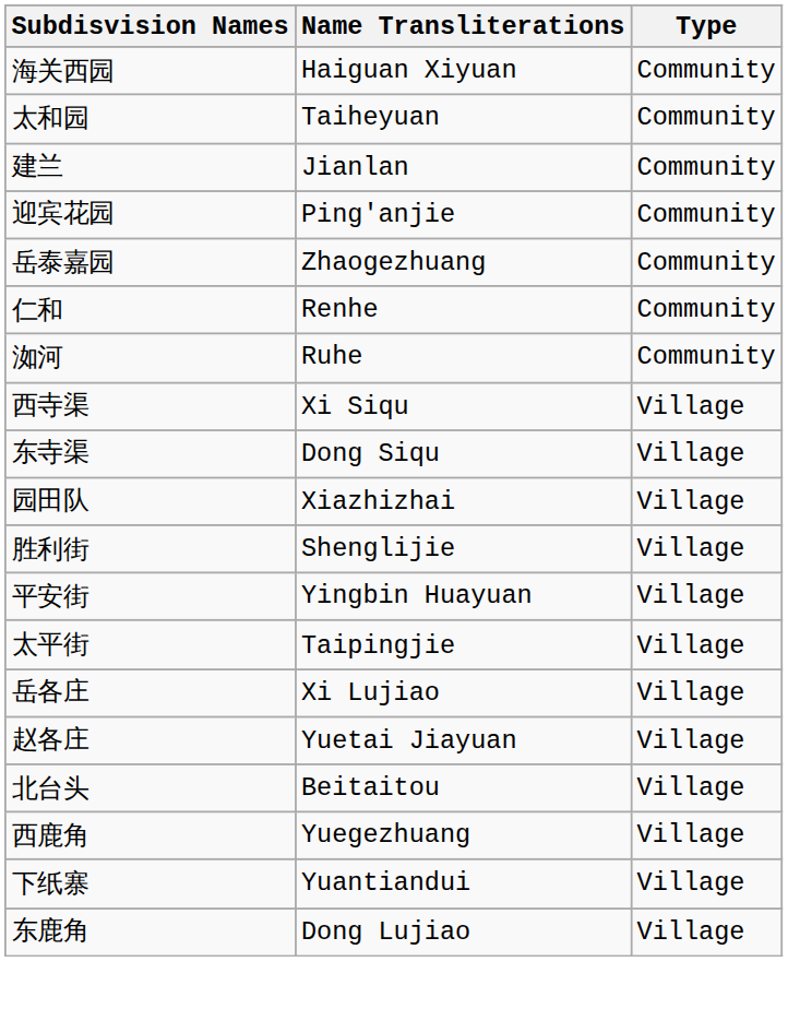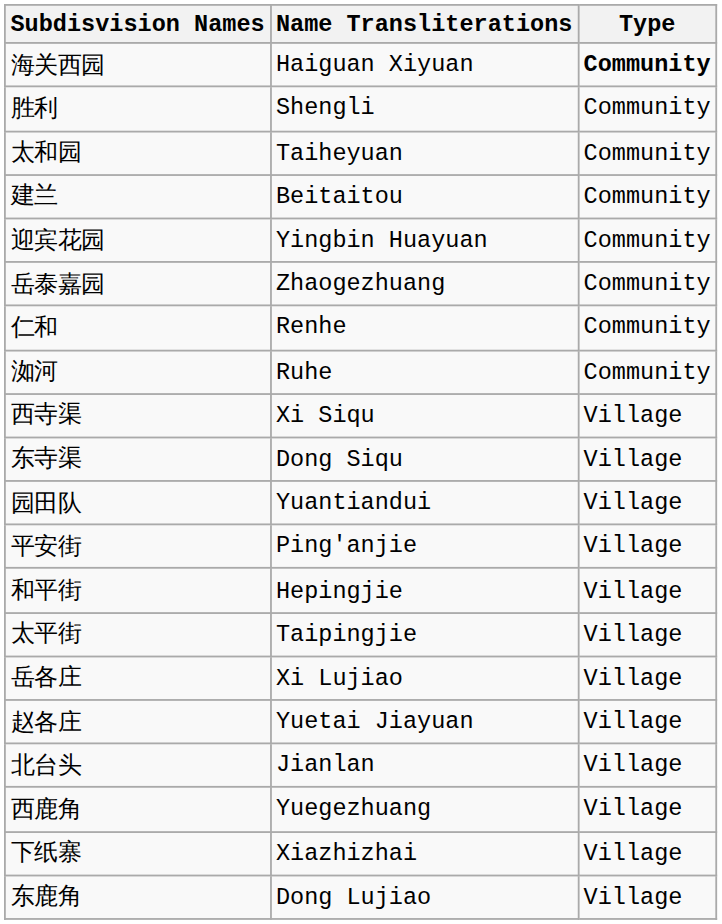海关西园 | Type: normal -> bold
+ row: 胜利 | Shengli | Community
建兰 | Name Transliterations: Jianlan -> Beitaitou
迎宾花园 | Name Transliterations: Ping'anjie -> Yingbin Huayuan
园田队 | Name Transliterations: Xiazhizhai -> Yuantiandui
- row: 胜利街 | Shenglijie | Village
平安街 | Name Transliterations: Yingbin Huayuan -> Ping'anjie
+ row: 和平街 | Hepingjie | Village
北台头 | Name Transliterations: Beitaitou -> Jianlan
下纸寨 | Name Transliterations: Yuantiandui -> Xiazhizhai
